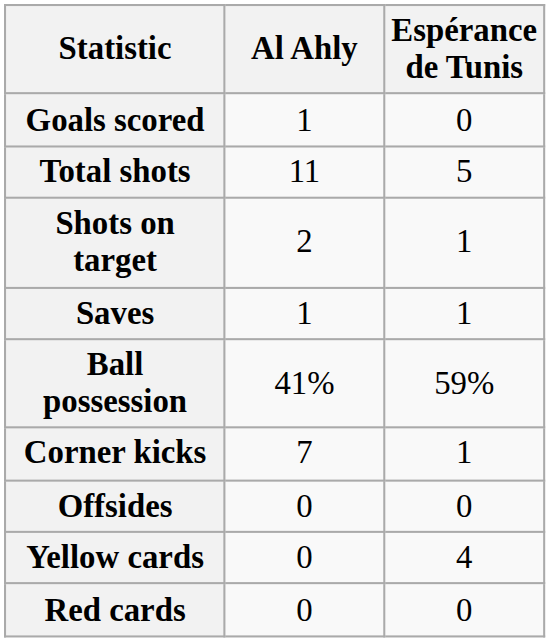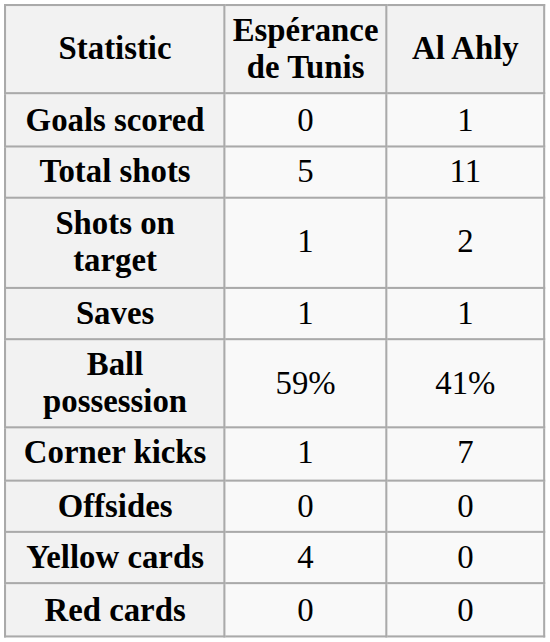columns swapped: Al Ahly <-> Espérance de Tunis
